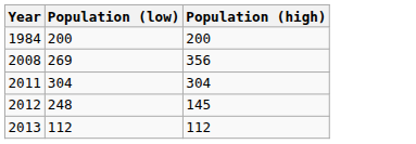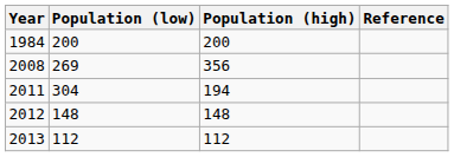+ column: Reference
2011 | Population (high): 304 -> 194
2012 | Population (low): 248 -> 148
2012 | Population (high): 145 -> 148
